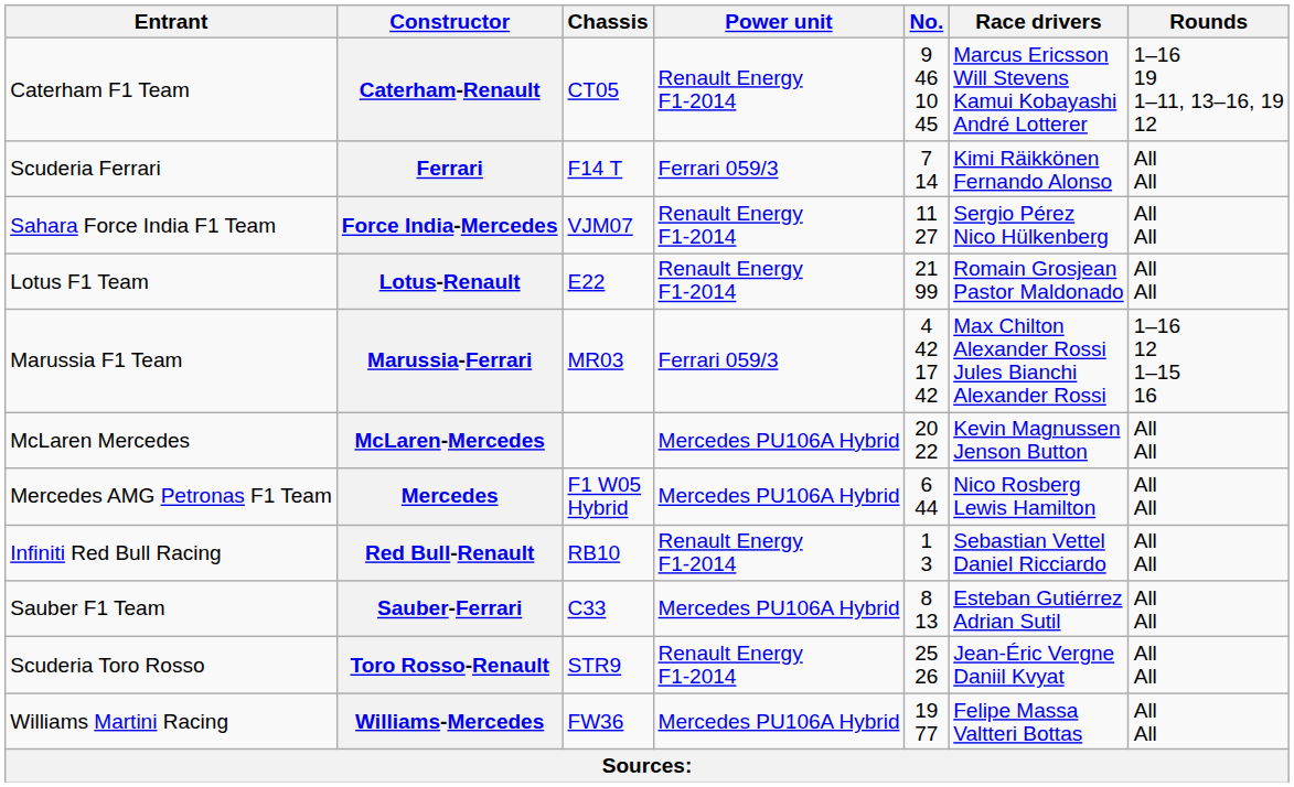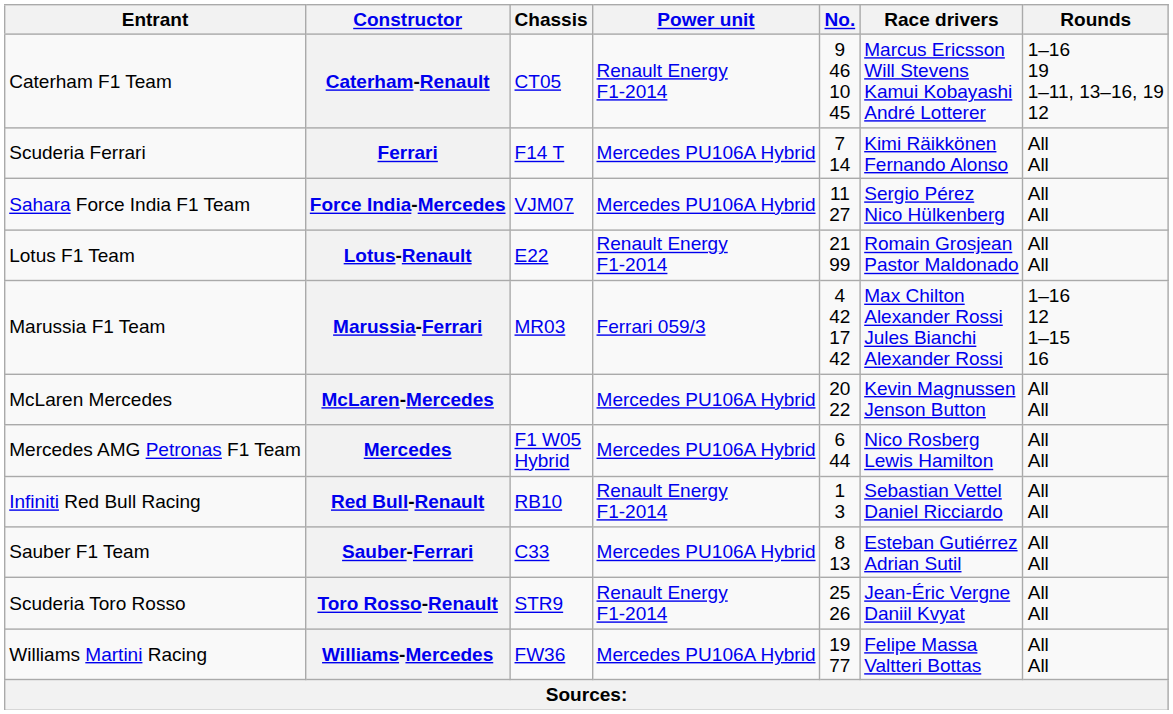Ferrari | Power unit: Ferrari 059/3 -> Mercedes PU106A Hybrid
Force India-Mercedes | Power unit: Renault Energy F1-2014 -> Mercedes PU106A Hybrid
